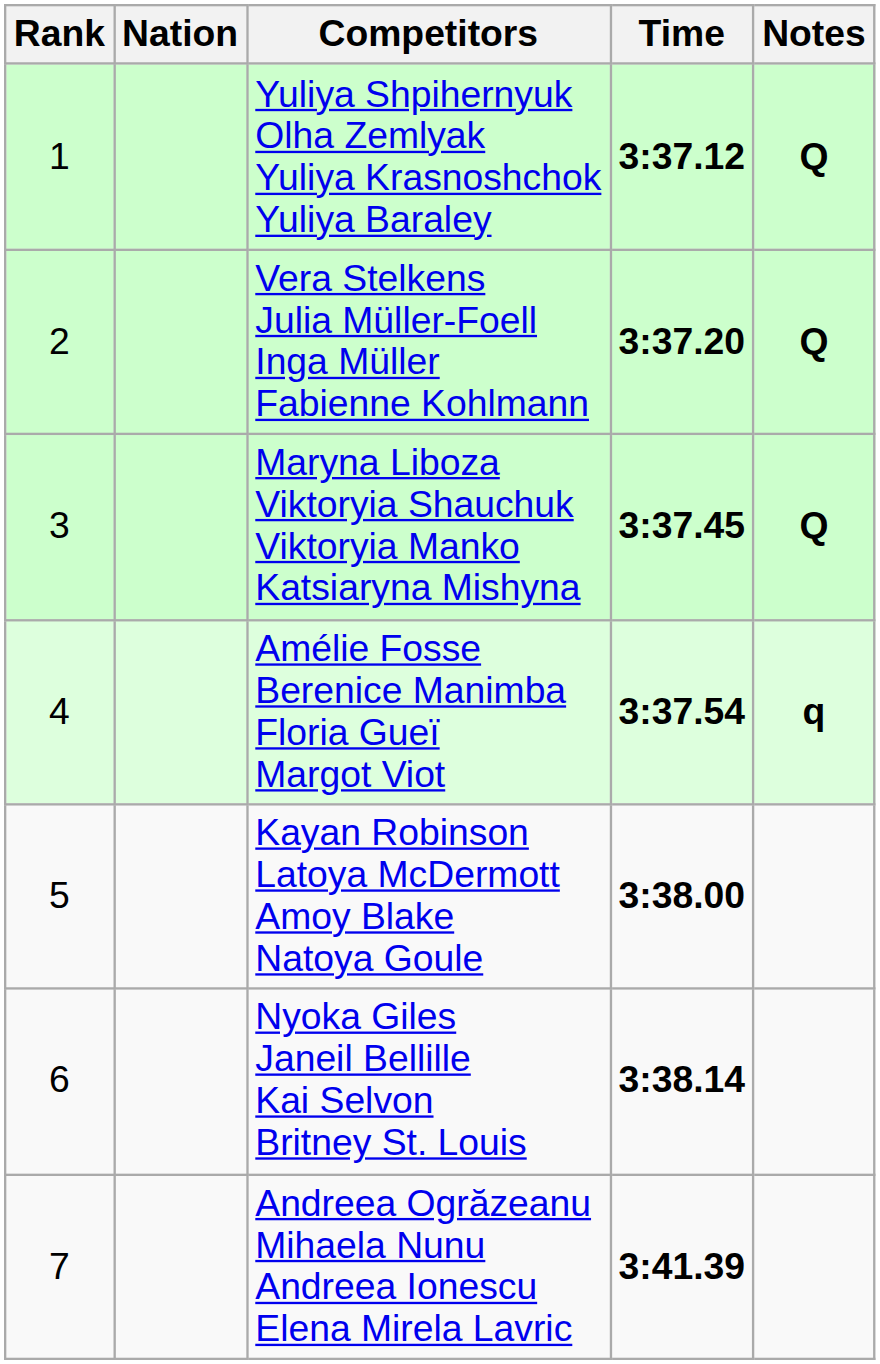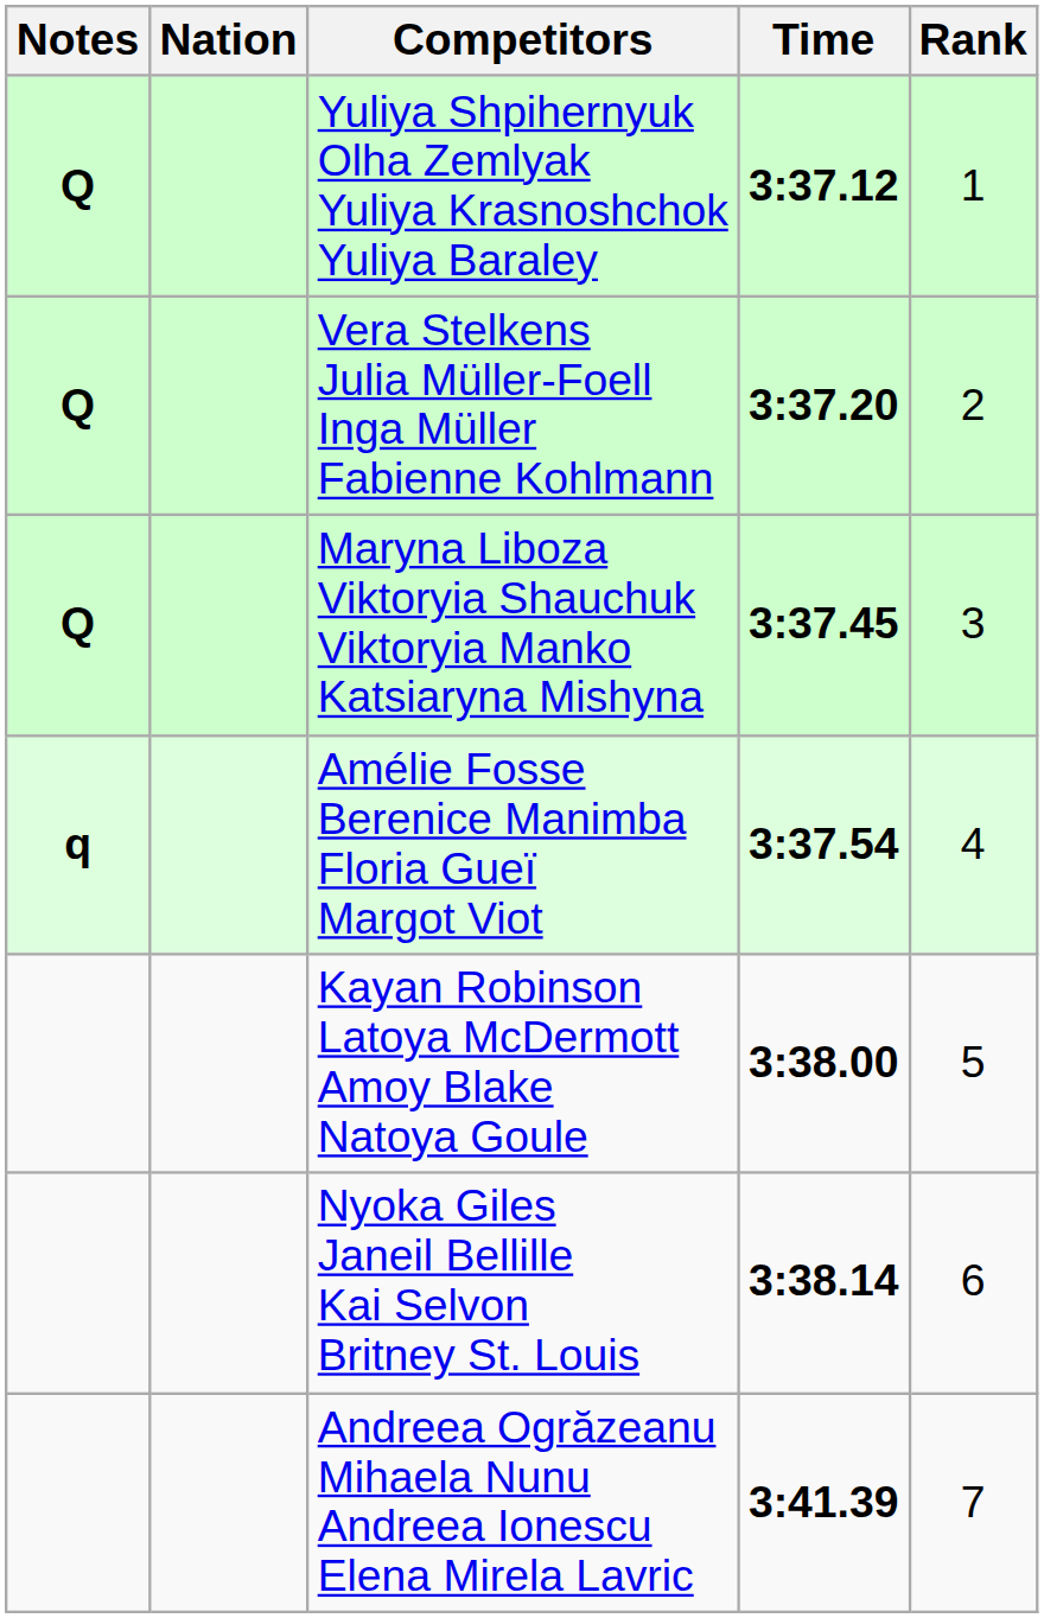columns swapped: Rank <-> Notes
